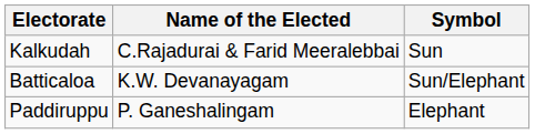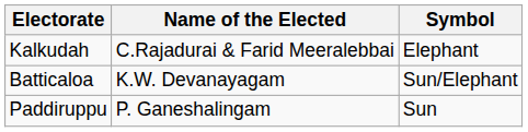Kalkudah | Symbol: Sun -> Elephant
Paddiruppu | Symbol: Elephant -> Sun
